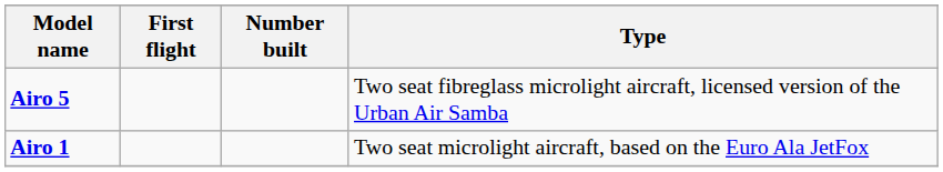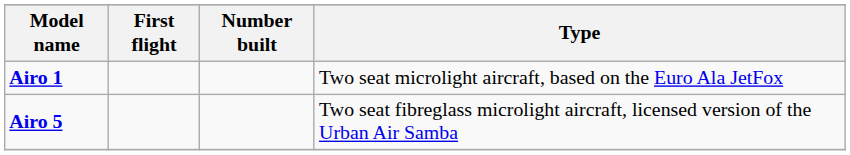rows swapped: Airo 1 <-> Airo 5
